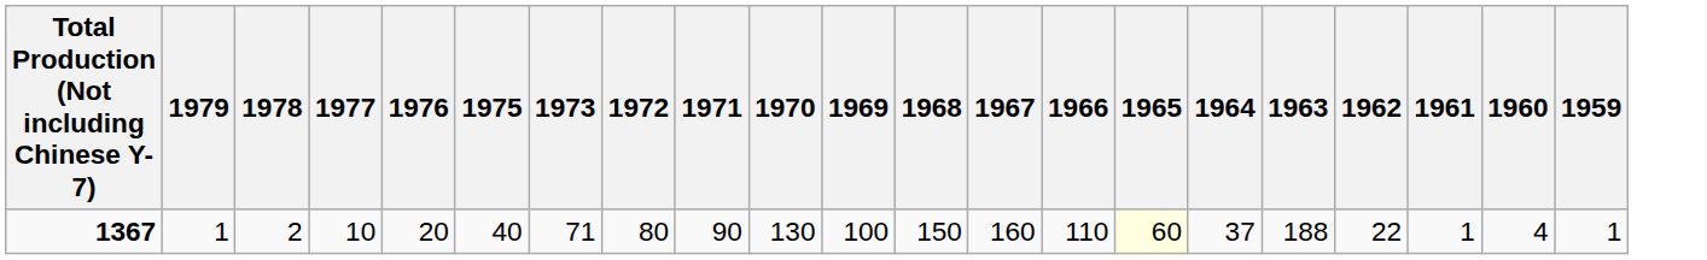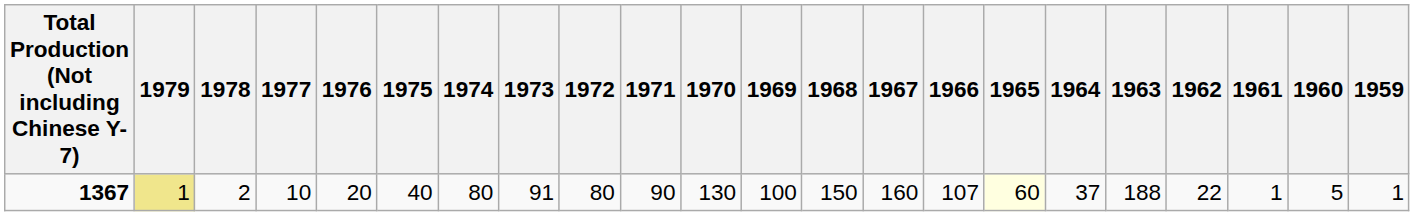+ column: 1974 | 80
1367 | 1979: no background -> khaki background
1367 | 1973: 71 -> 91
1367 | 1966: 110 -> 107
1367 | 1960: 4 -> 5
